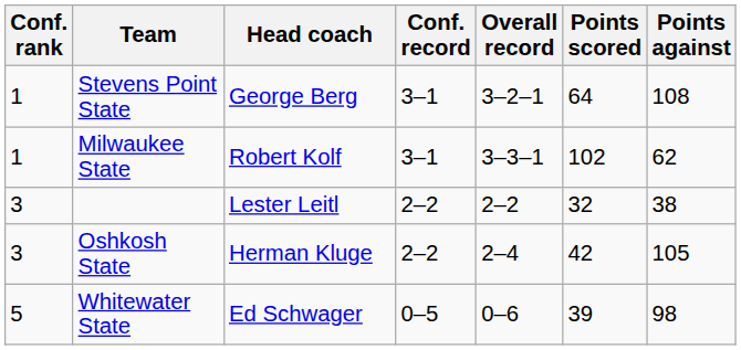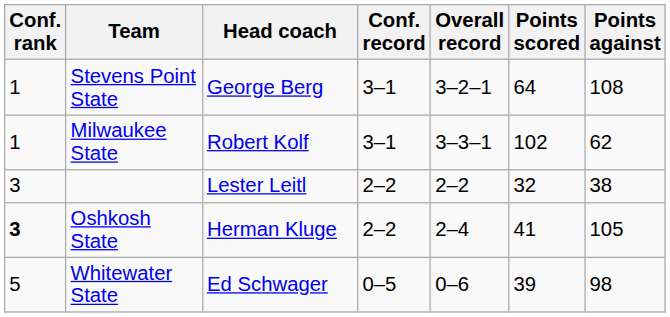Oshkosh State | Conf. rank: normal -> bold
Oshkosh State | Points scored: 42 -> 41
